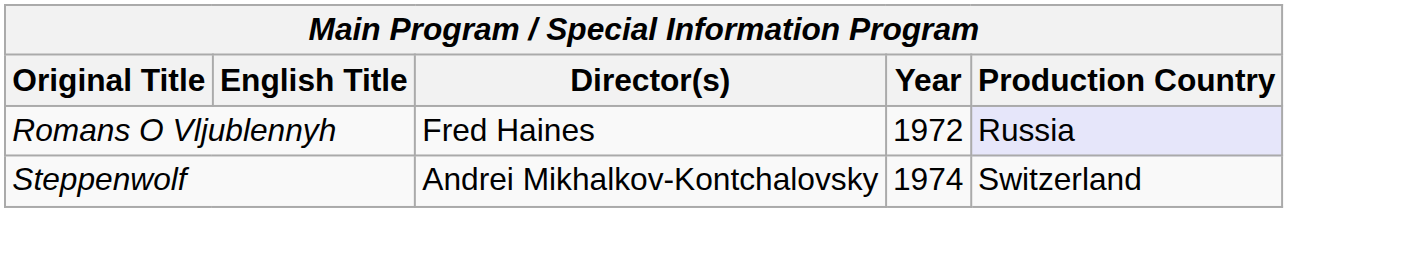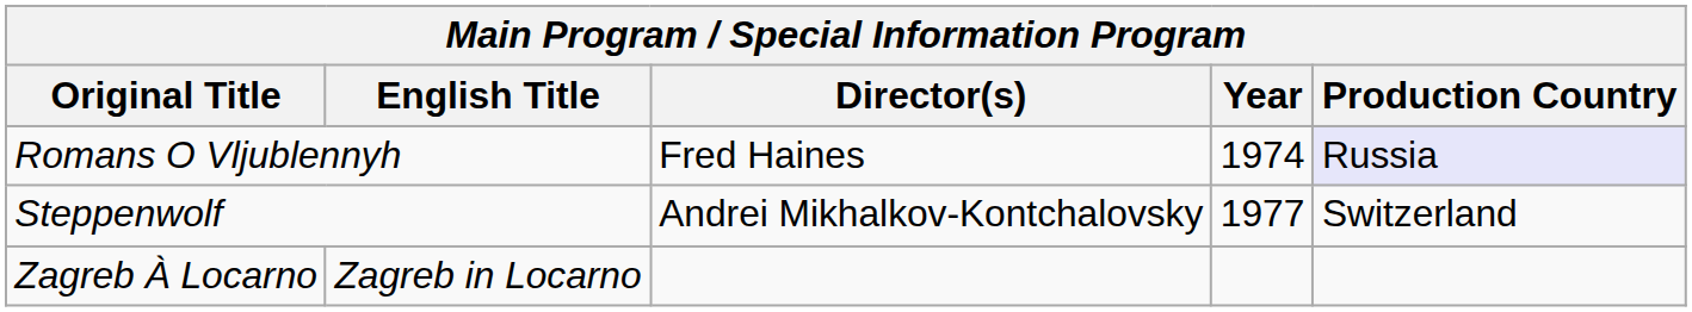Romans O Vljublennyh | Year: 1972 -> 1974
Steppenwolf | Year: 1974 -> 1977
+ row: Zagreb À Locarno | Zagreb in Locarno
